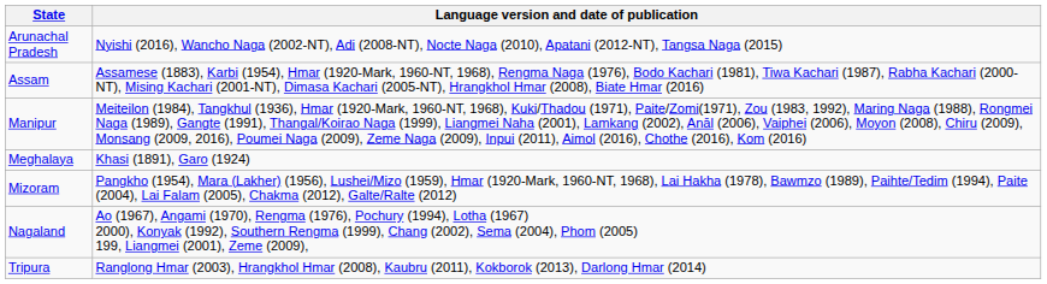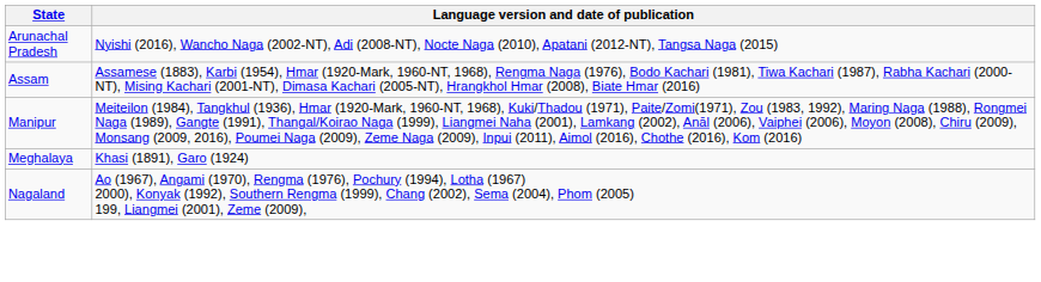- row: Mizoram | Pangkho (1954), Mara (Lakher) (1956), Lushei/Mizo (1959), Hmar (1920-Mark, 1960-NT, 1968), Lai Hakha (1978), Bawmzo (1989), Paihte/Tedim (1994), Paite (2004), Lai Falam (2005), Chakma (2012), Galte/Ralte (2012)
- row: Tripura | Ranglong Hmar (2003), Hrangkhol Hmar (2008), Kaubru (2011), Kokborok (2013), Darlong Hmar (2014)
